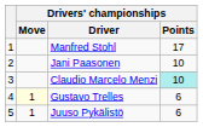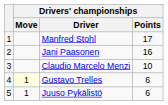Jani Paasonen | Drivers' championships / Points: 10 -> 16
Claudio Marcelo Menzi | Drivers' championships / Points: paleturquoise background -> no background
